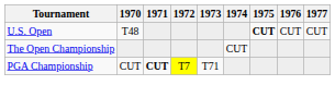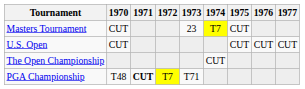+ row: Masters Tournament | CUT | 23 | T7 | CUT
U.S. Open | 1970: T48 -> CUT
U.S. Open | 1975: bold -> normal
PGA Championship | 1970: CUT -> T48
